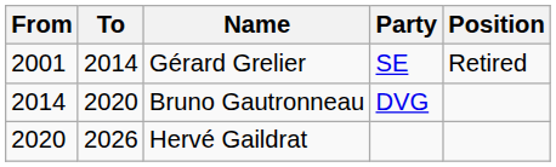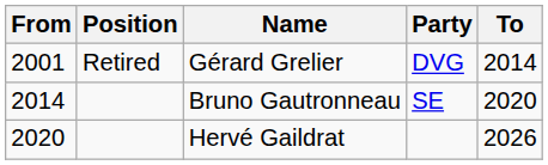columns swapped: To <-> Position
Gérard Grelier | Party: SE -> DVG
Bruno Gautronneau | Party: DVG -> SE
